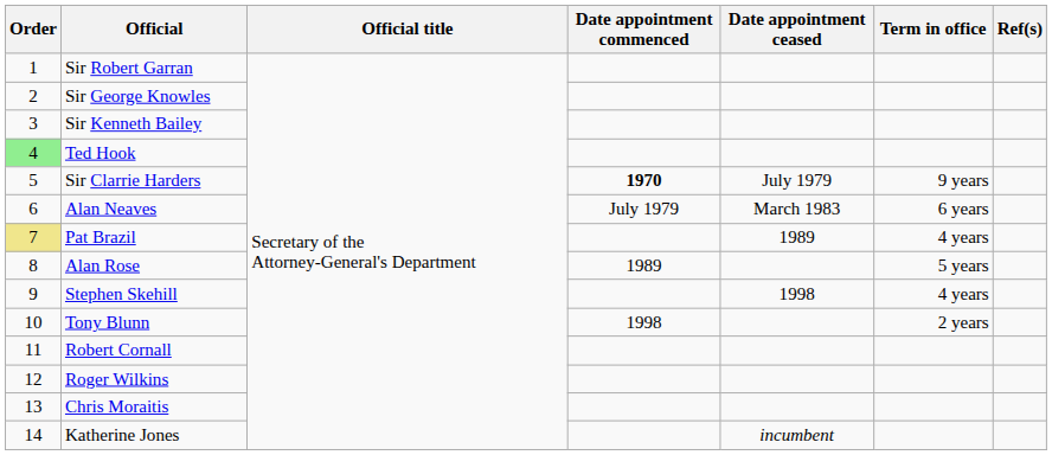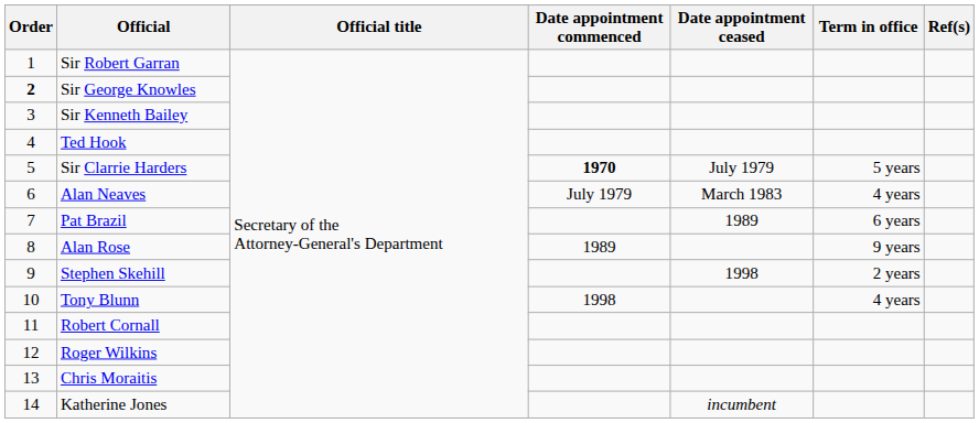Sir George Knowles | Order: normal -> bold
Ted Hook | Order: lightgreen background -> no background
Sir Clarrie Harders | Term in office: 9 years -> 5 years
Alan Neaves | Term in office: 6 years -> 4 years
Pat Brazil | Order: khaki background -> no background
Pat Brazil | Term in office: 4 years -> 6 years
Alan Rose | Term in office: 5 years -> 9 years
Stephen Skehill | Term in office: 4 years -> 2 years
Tony Blunn | Term in office: 2 years -> 4 years
